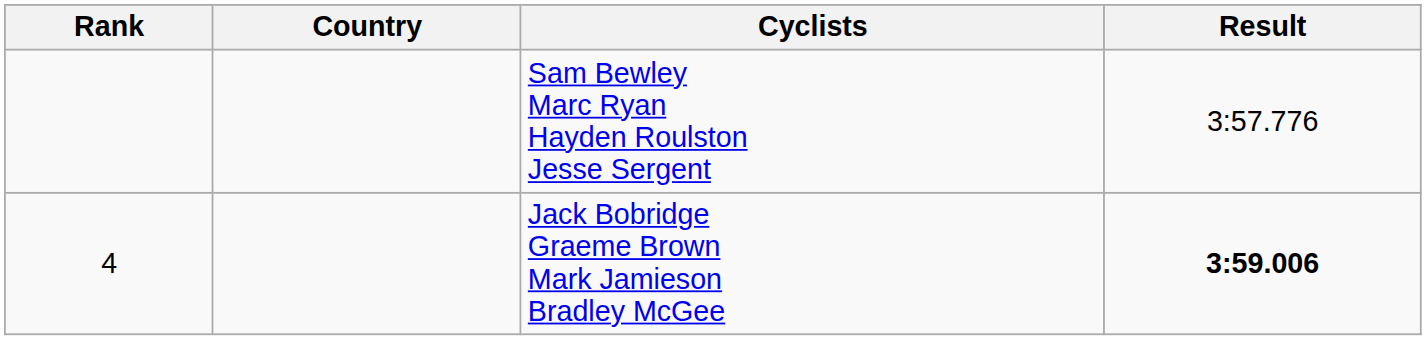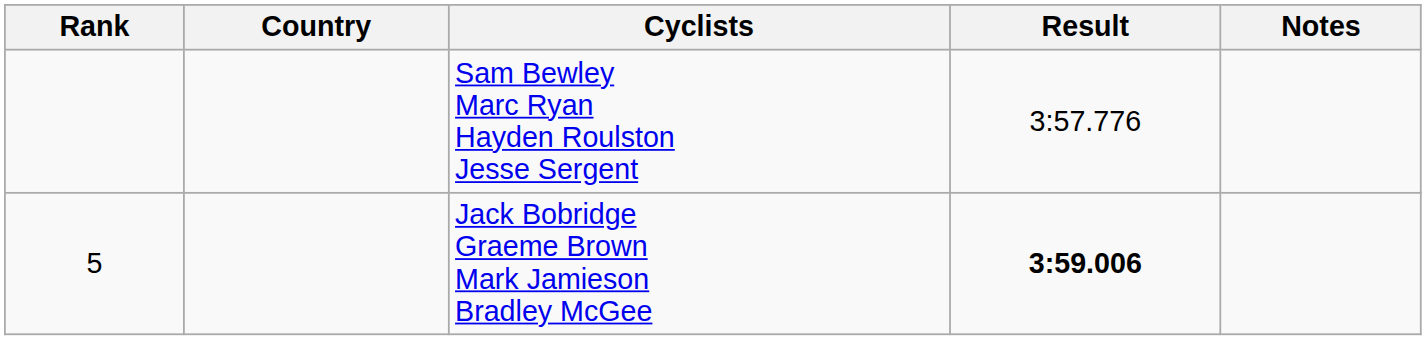+ column: Notes
Jack Bobridge Graeme Brown Mark Jamieson Bradley McGee | Rank: 4 -> 5
